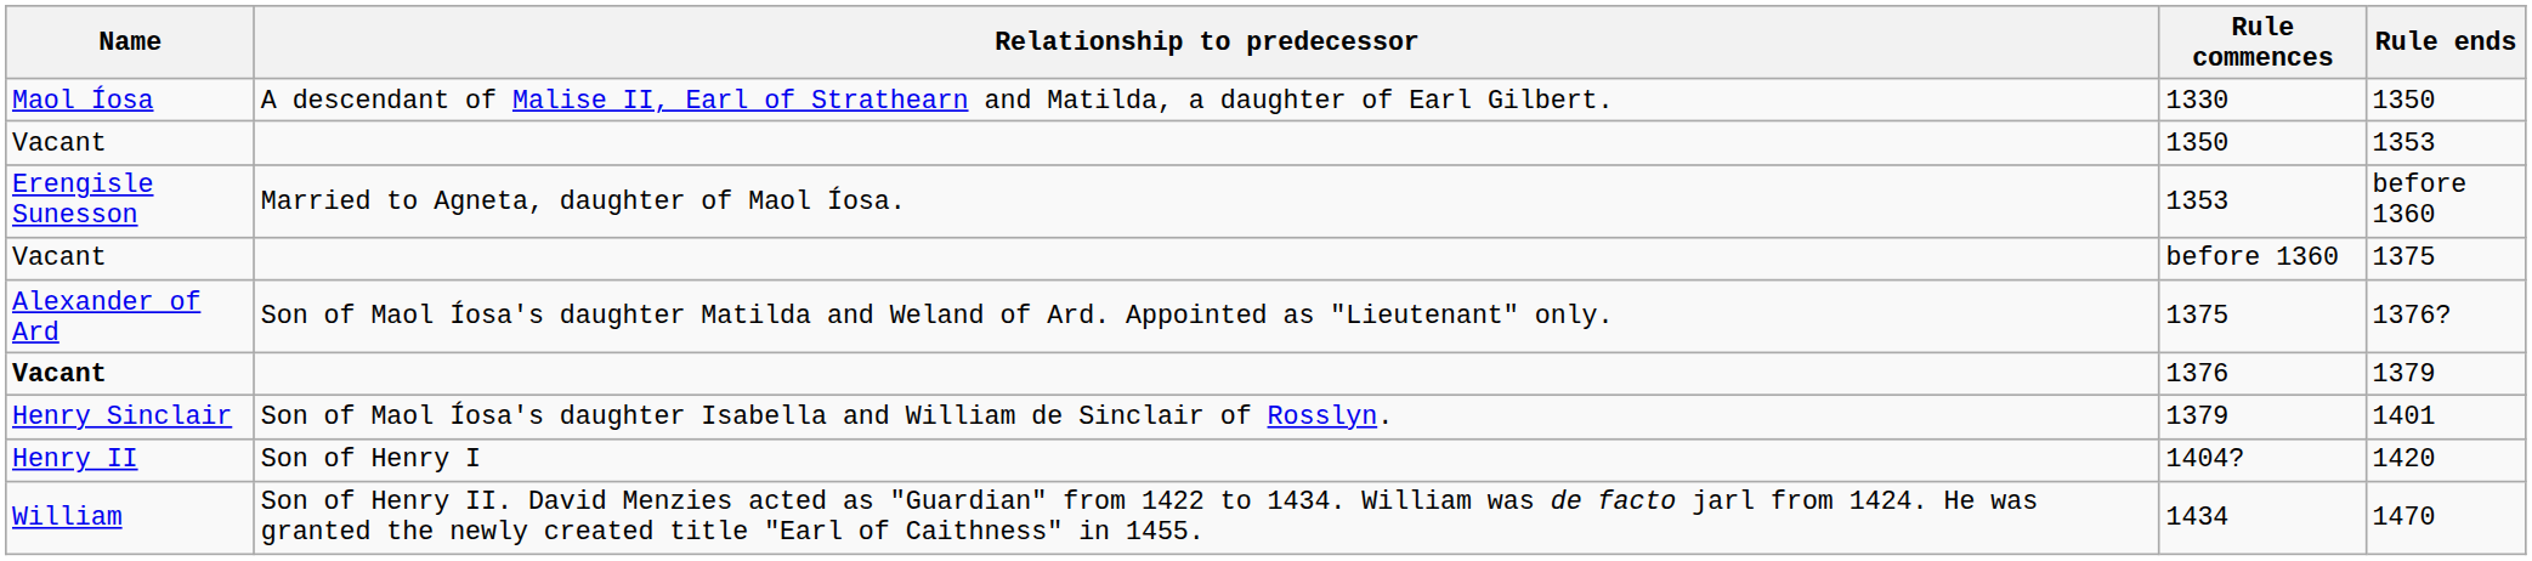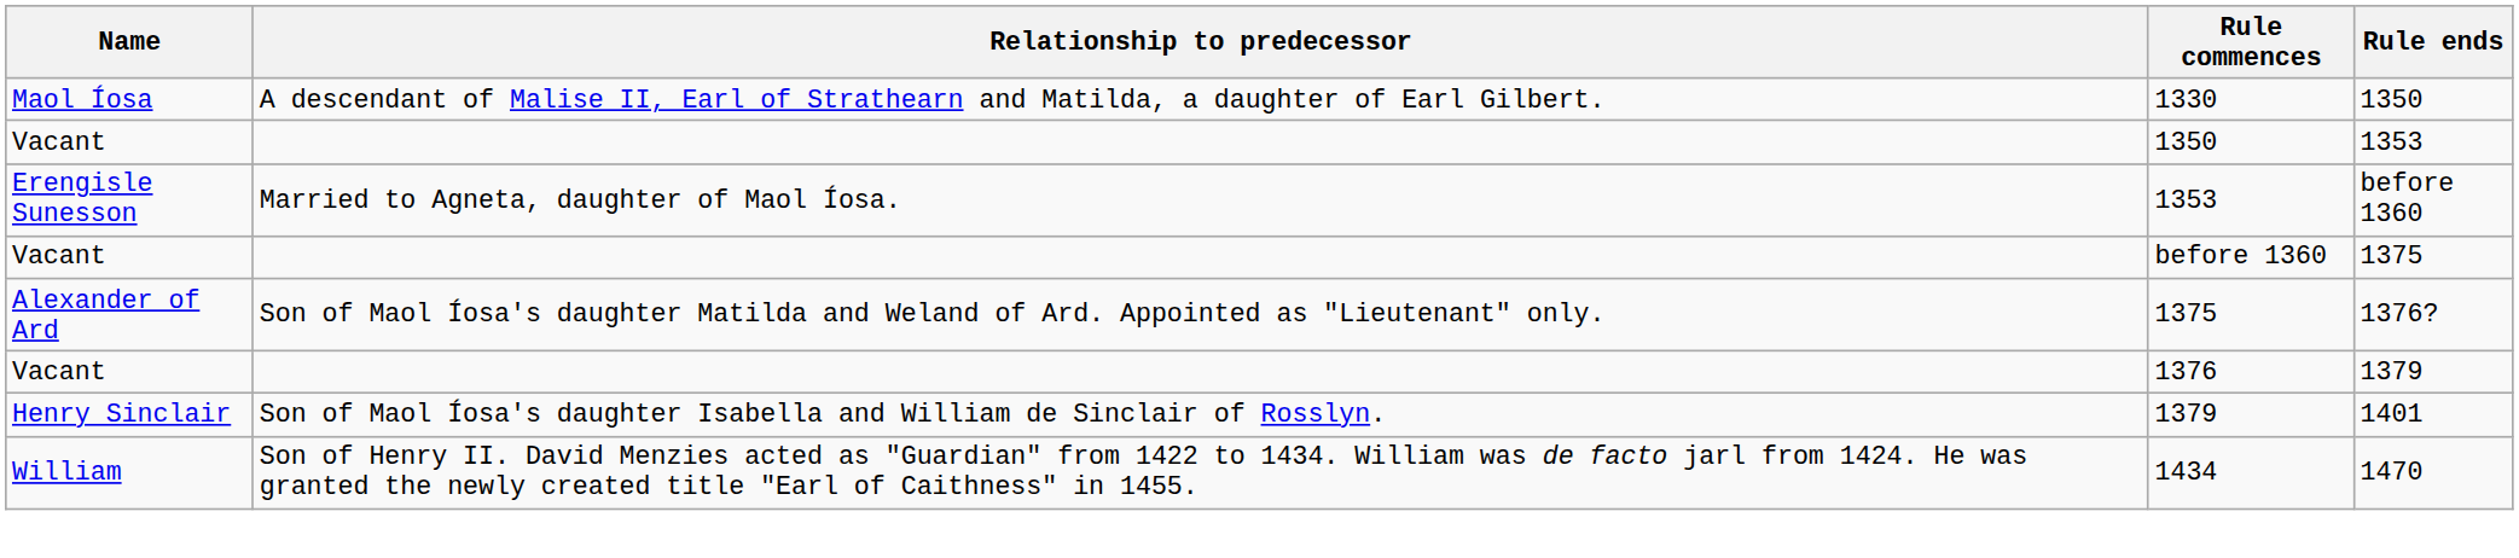1376 | Name: bold -> normal
- row: Henry II | Son of Henry I | 1404? | 1420
